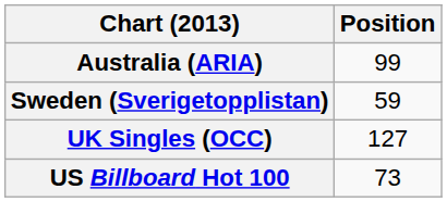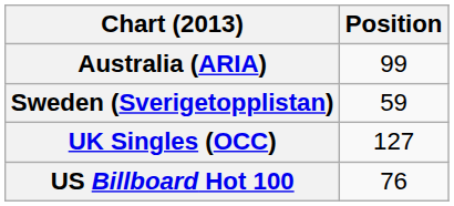US Billboard Hot 100 | Position: 73 -> 76
